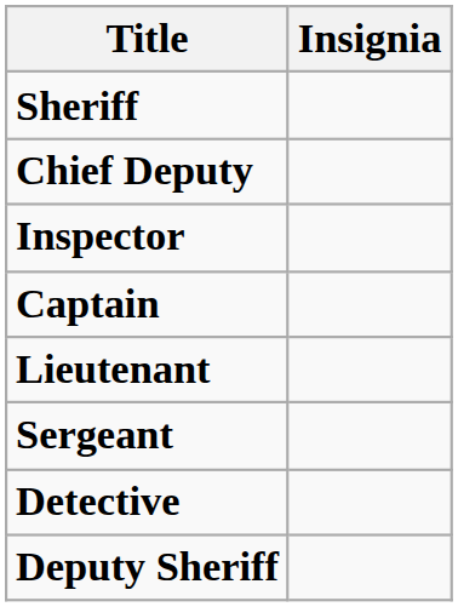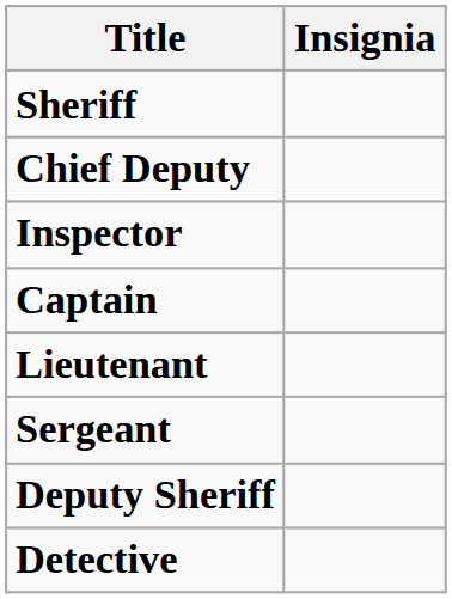rows swapped: Detective <-> Deputy Sheriff
